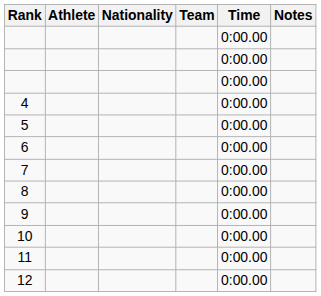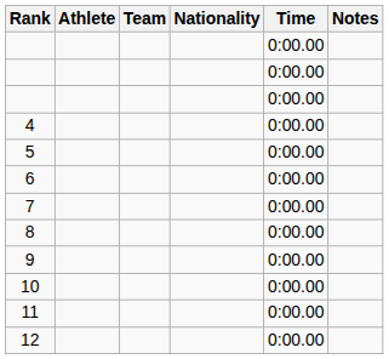columns swapped: Nationality <-> Team
